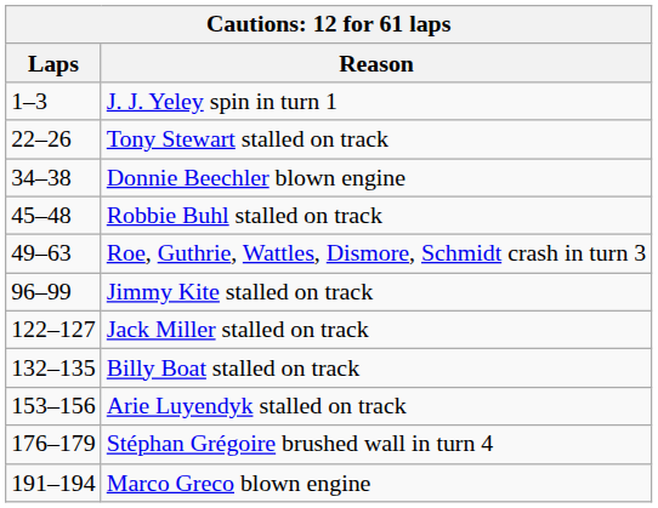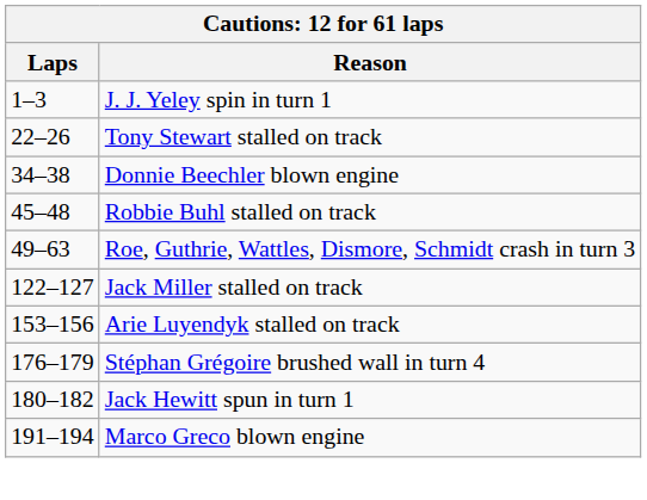- row: 96–99 | Jimmy Kite stalled on track
- row: 132–135 | Billy Boat stalled on track
+ row: 180–182 | Jack Hewitt spun in turn 1
